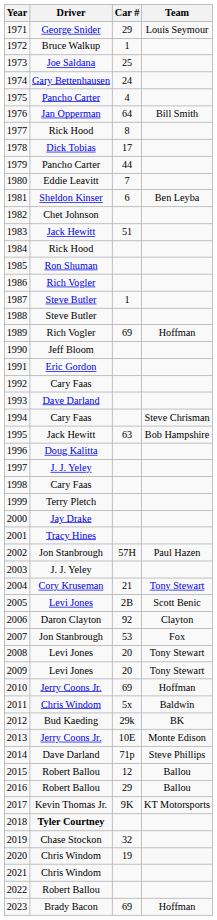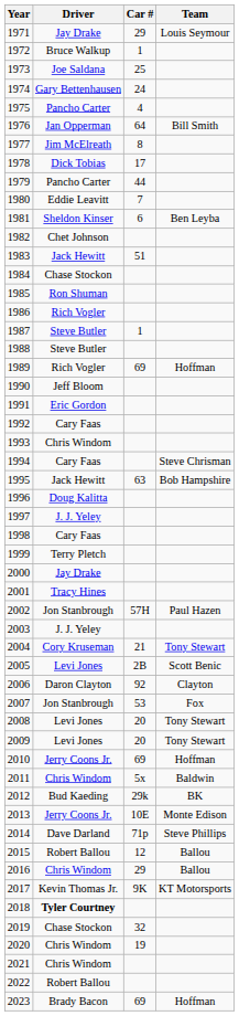1971 | Driver: George Snider -> Jay Drake
1977 | Driver: Rick Hood -> Jim McElreath
1984 | Driver: Rick Hood -> Chase Stockon
1993 | Driver: Dave Darland -> Chris Windom
2016 | Driver: Robert Ballou -> Chris Windom
